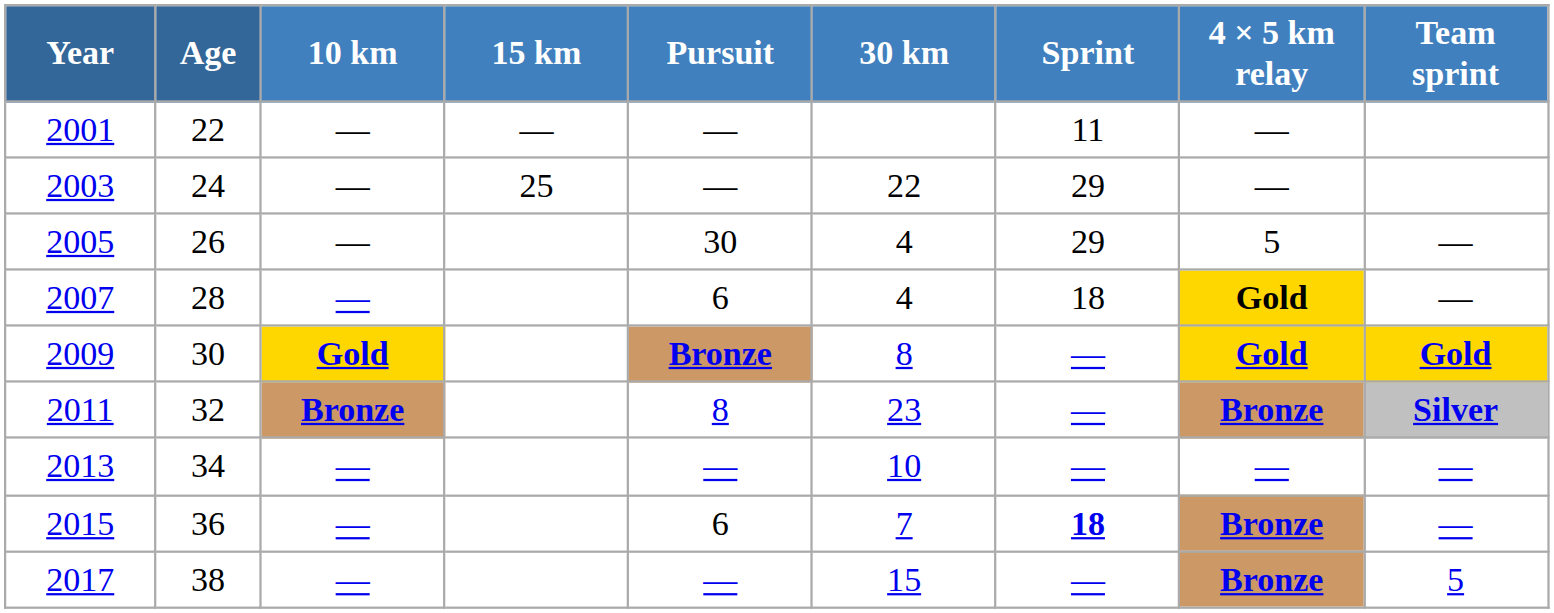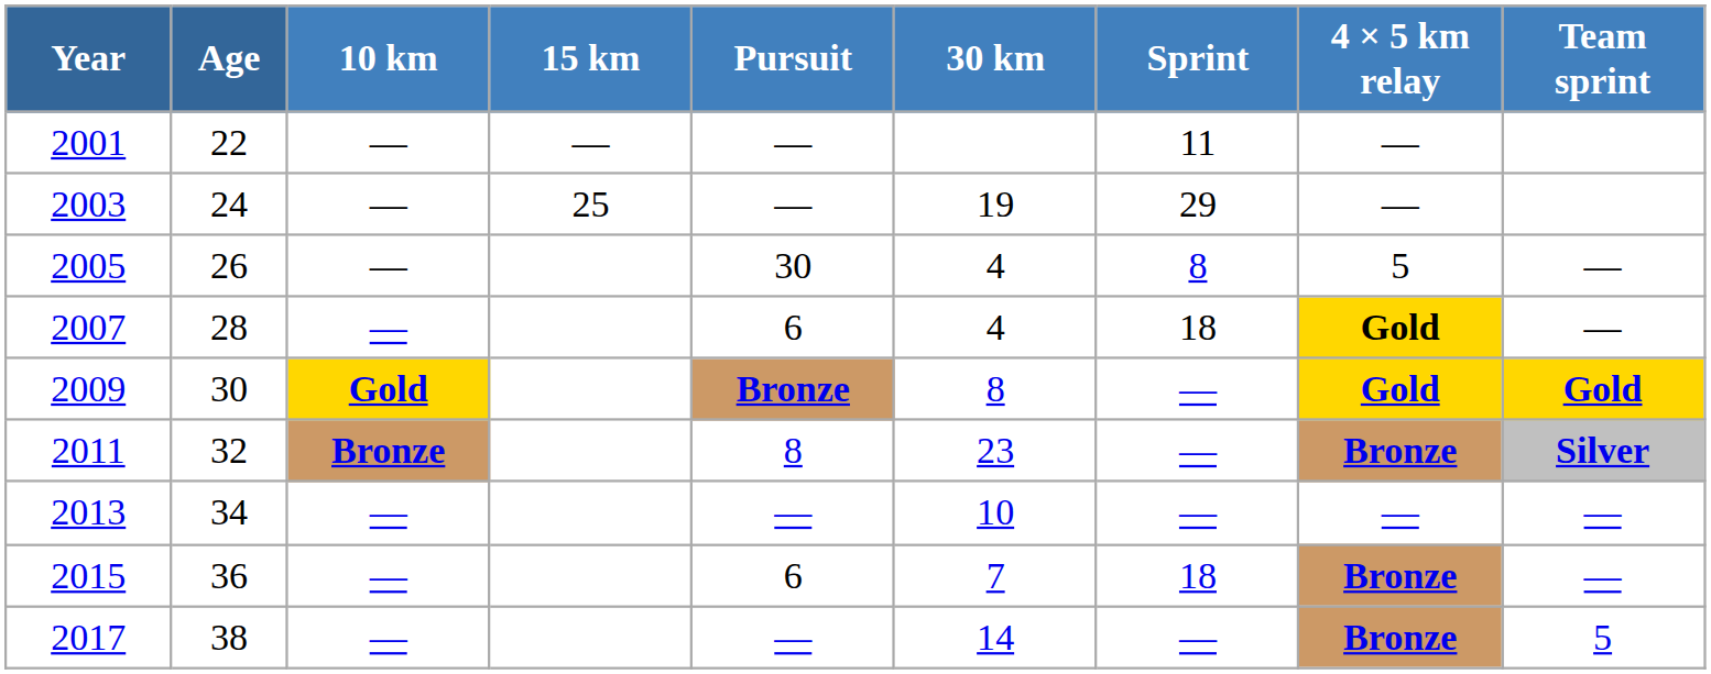2003 | 30 km: 22 -> 19
2005 | Sprint: 29 -> 8
2015 | Sprint: bold -> normal
2017 | 30 km: 15 -> 14
